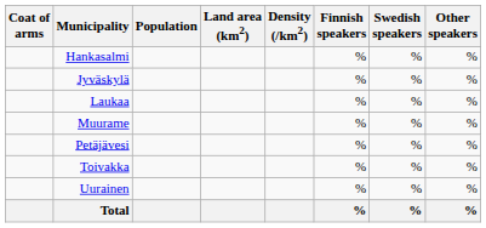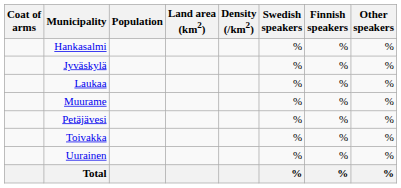columns swapped: Finnish speakers <-> Swedish speakers
